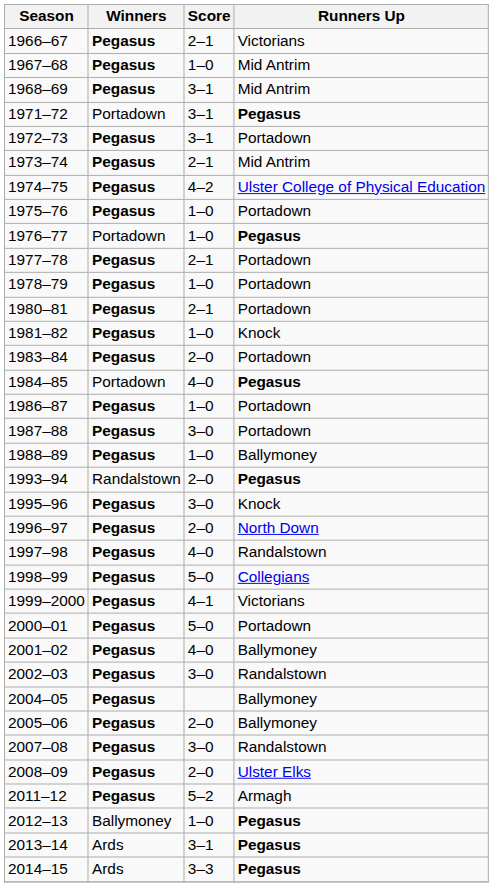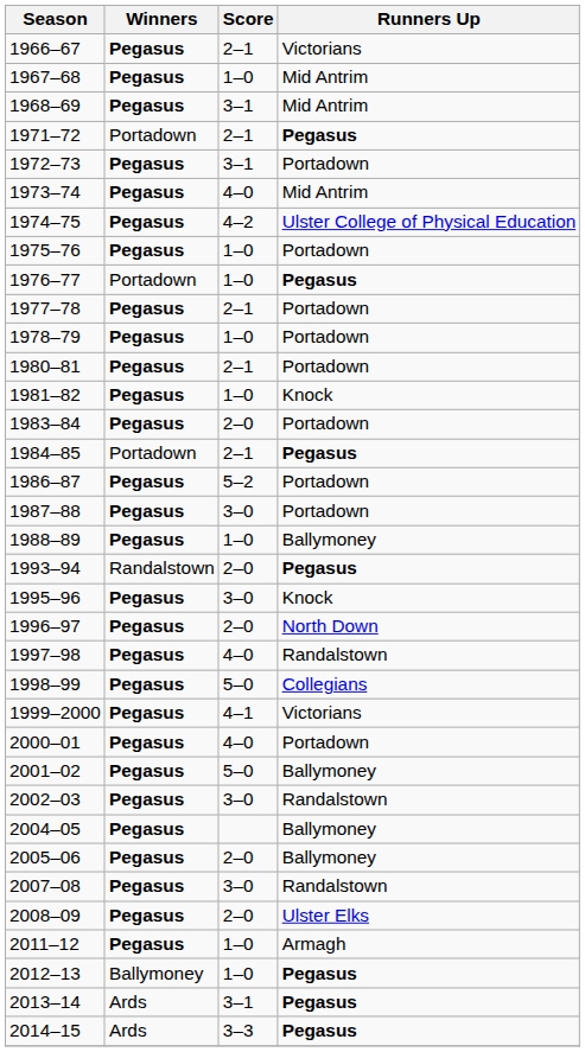1971–72 | Score: 3–1 -> 2–1
1973–74 | Score: 2–1 -> 4–0
1984–85 | Score: 4–0 -> 2–1
1986–87 | Score: 1–0 -> 5–2
2000–01 | Score: 5–0 -> 4–0
2001–02 | Score: 4–0 -> 5–0
2011–12 | Score: 5–2 -> 1–0
